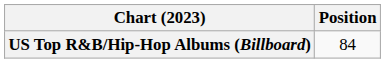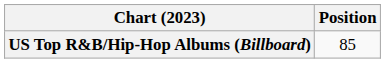US Top R&B/Hip-Hop Albums (Billboard) | Position: 84 -> 85
